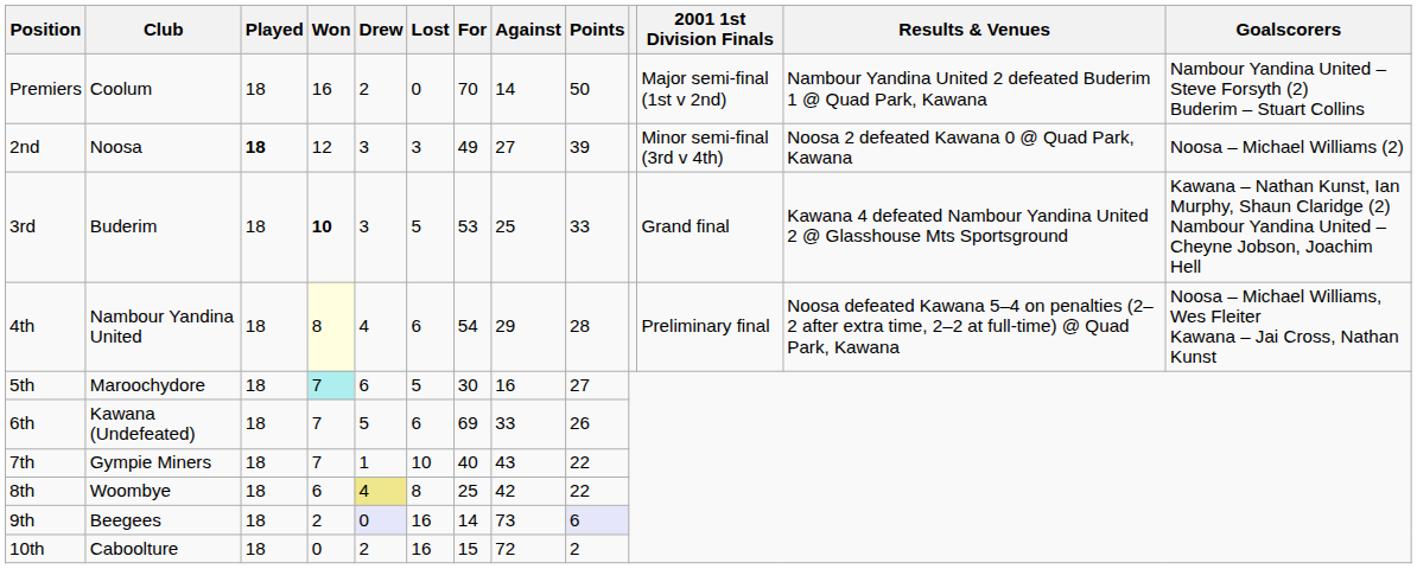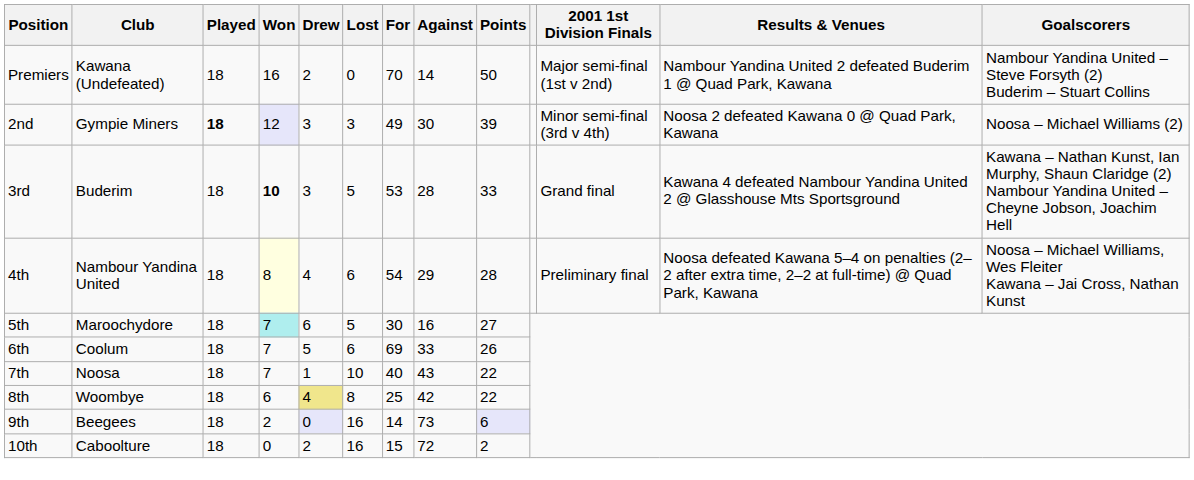Premiers | Club: Coolum -> Kawana (Undefeated)
2nd | Club: Noosa -> Gympie Miners
2nd | Won: no background -> lavender background
2nd | Against: 27 -> 30
3rd | Against: 25 -> 28
6th | Club: Kawana (Undefeated) -> Coolum
7th | Club: Gympie Miners -> Noosa
